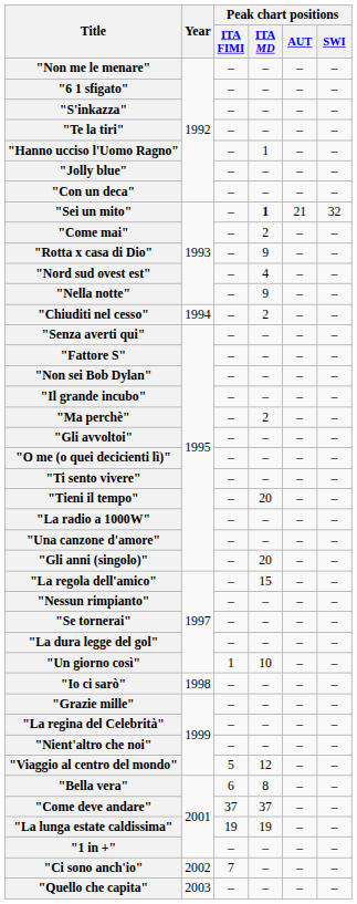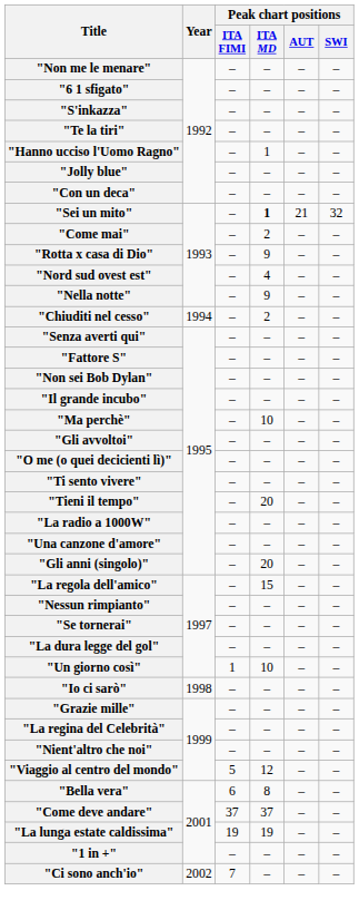"Ma perchè" | Peak chart positions / ITA MD: 2 -> 10
- row: "Quello che capita" | 2003 | – | – | – | –
